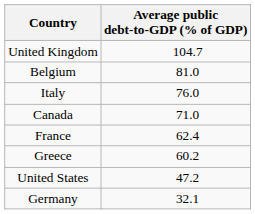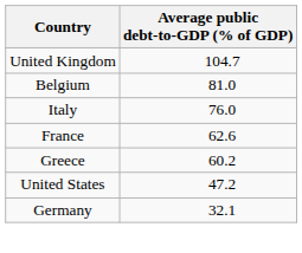- row: Canada | 71.0
France | Average public debt-to-GDP (% of GDP): 62.4 -> 62.6
